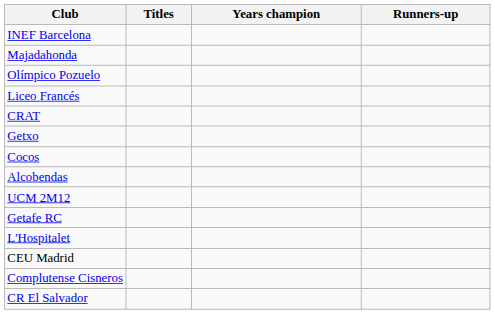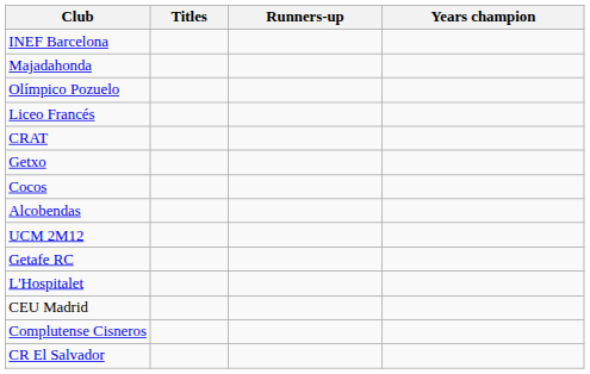columns swapped: Runners-up <-> Years champion
